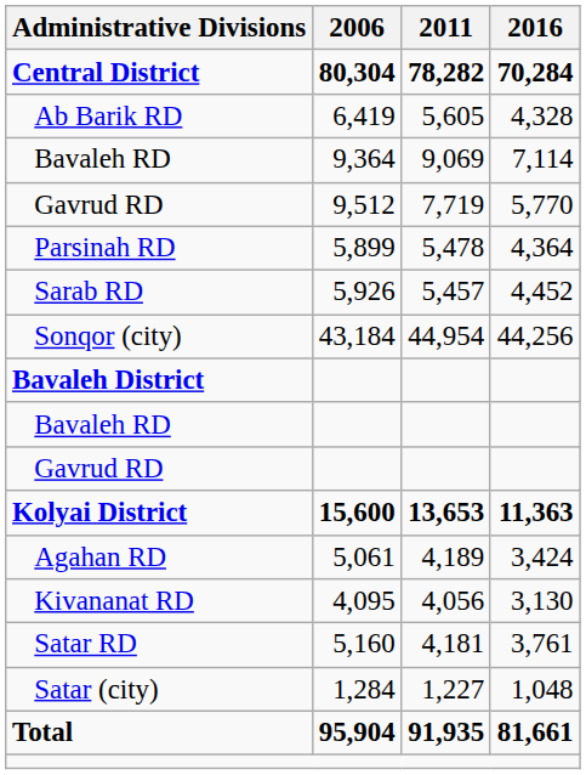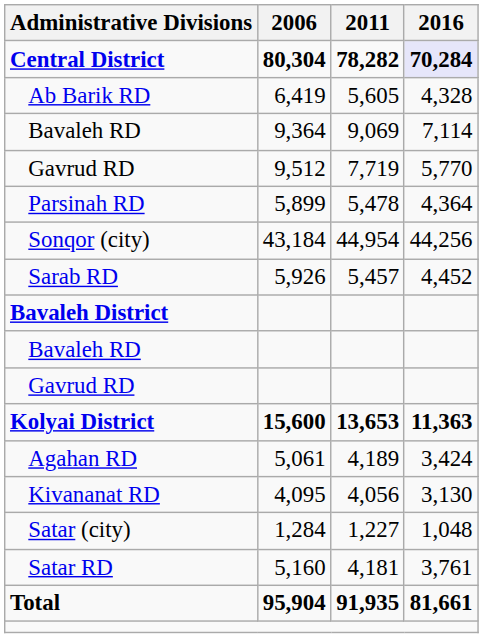Central District | 2016: no background -> lavender background
rows swapped: Sarab RD <-> Sonqor (city)
rows swapped: Satar RD <-> Satar (city)
